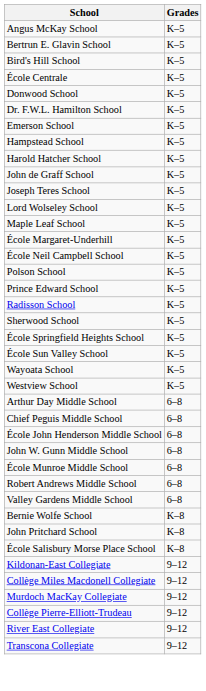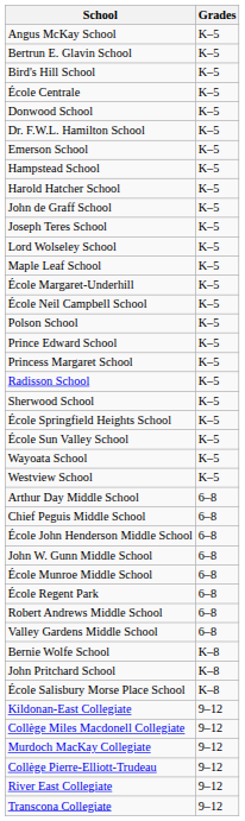+ row: Princess Margaret School | K–5
+ row: École Regent Park | 6–8
